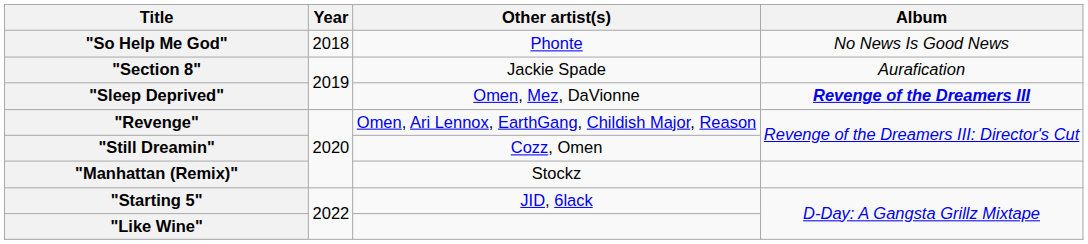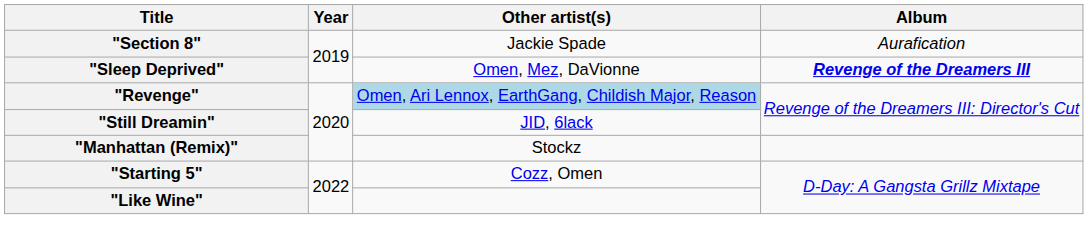- row: "So Help Me God" | 2018 | Phonte | No News Is Good News
"Revenge" | Other artist(s): no background -> lightblue background
"Still Dreamin" | Other artist(s): Cozz, Omen -> JID, 6lack
"Starting 5" | Other artist(s): JID, 6lack -> Cozz, Omen
